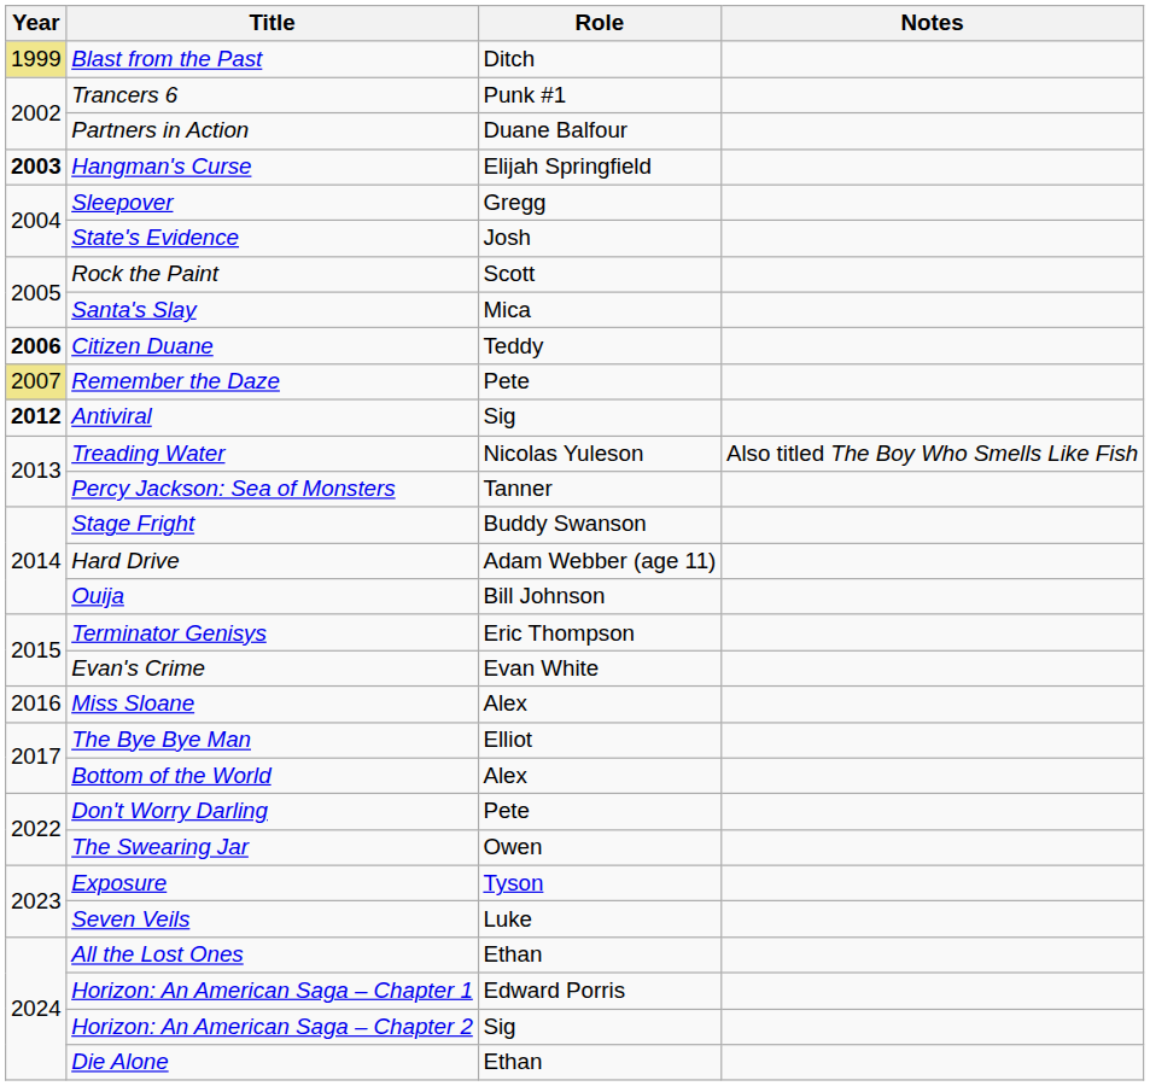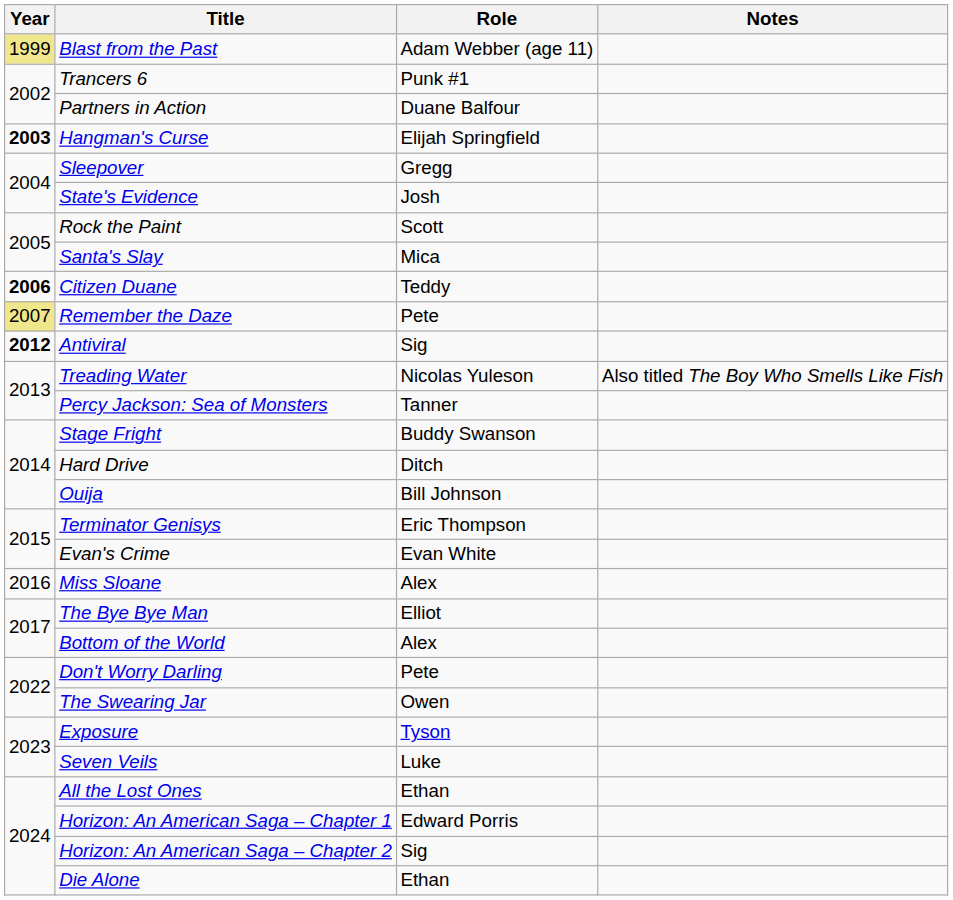Blast from the Past | Role: Ditch -> Adam Webber (age 11)
Hard Drive | Role: Adam Webber (age 11) -> Ditch
